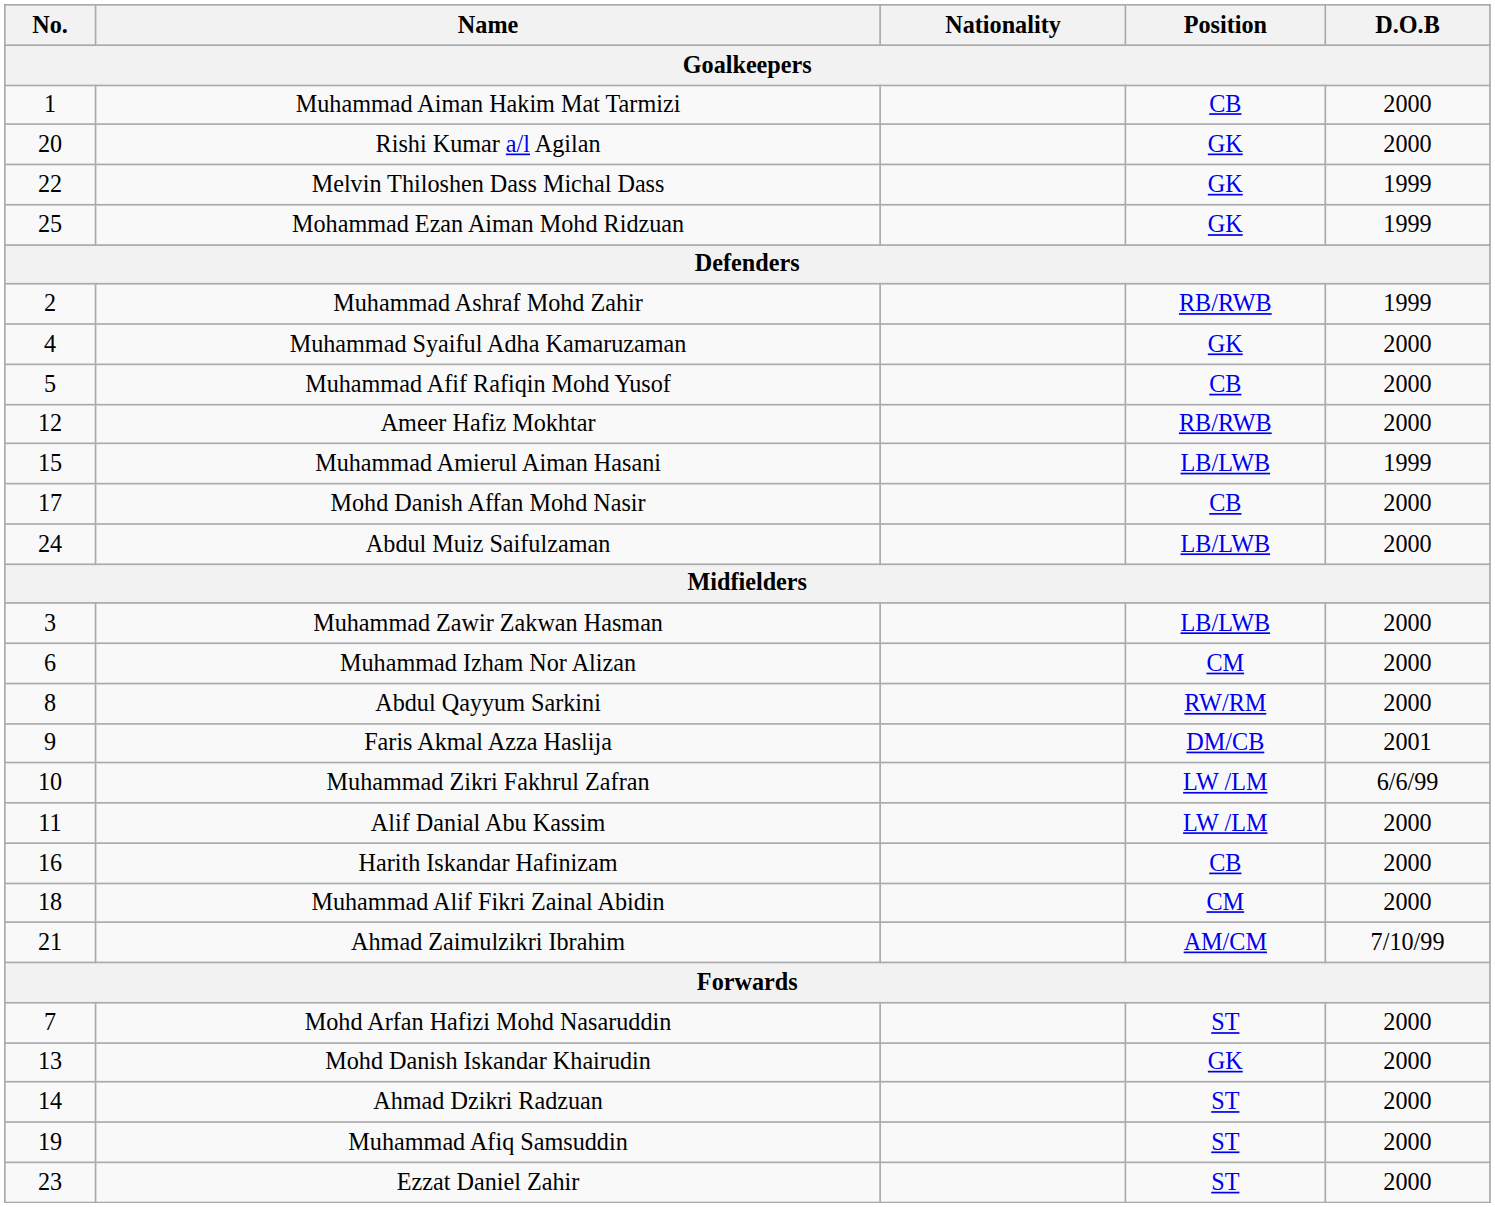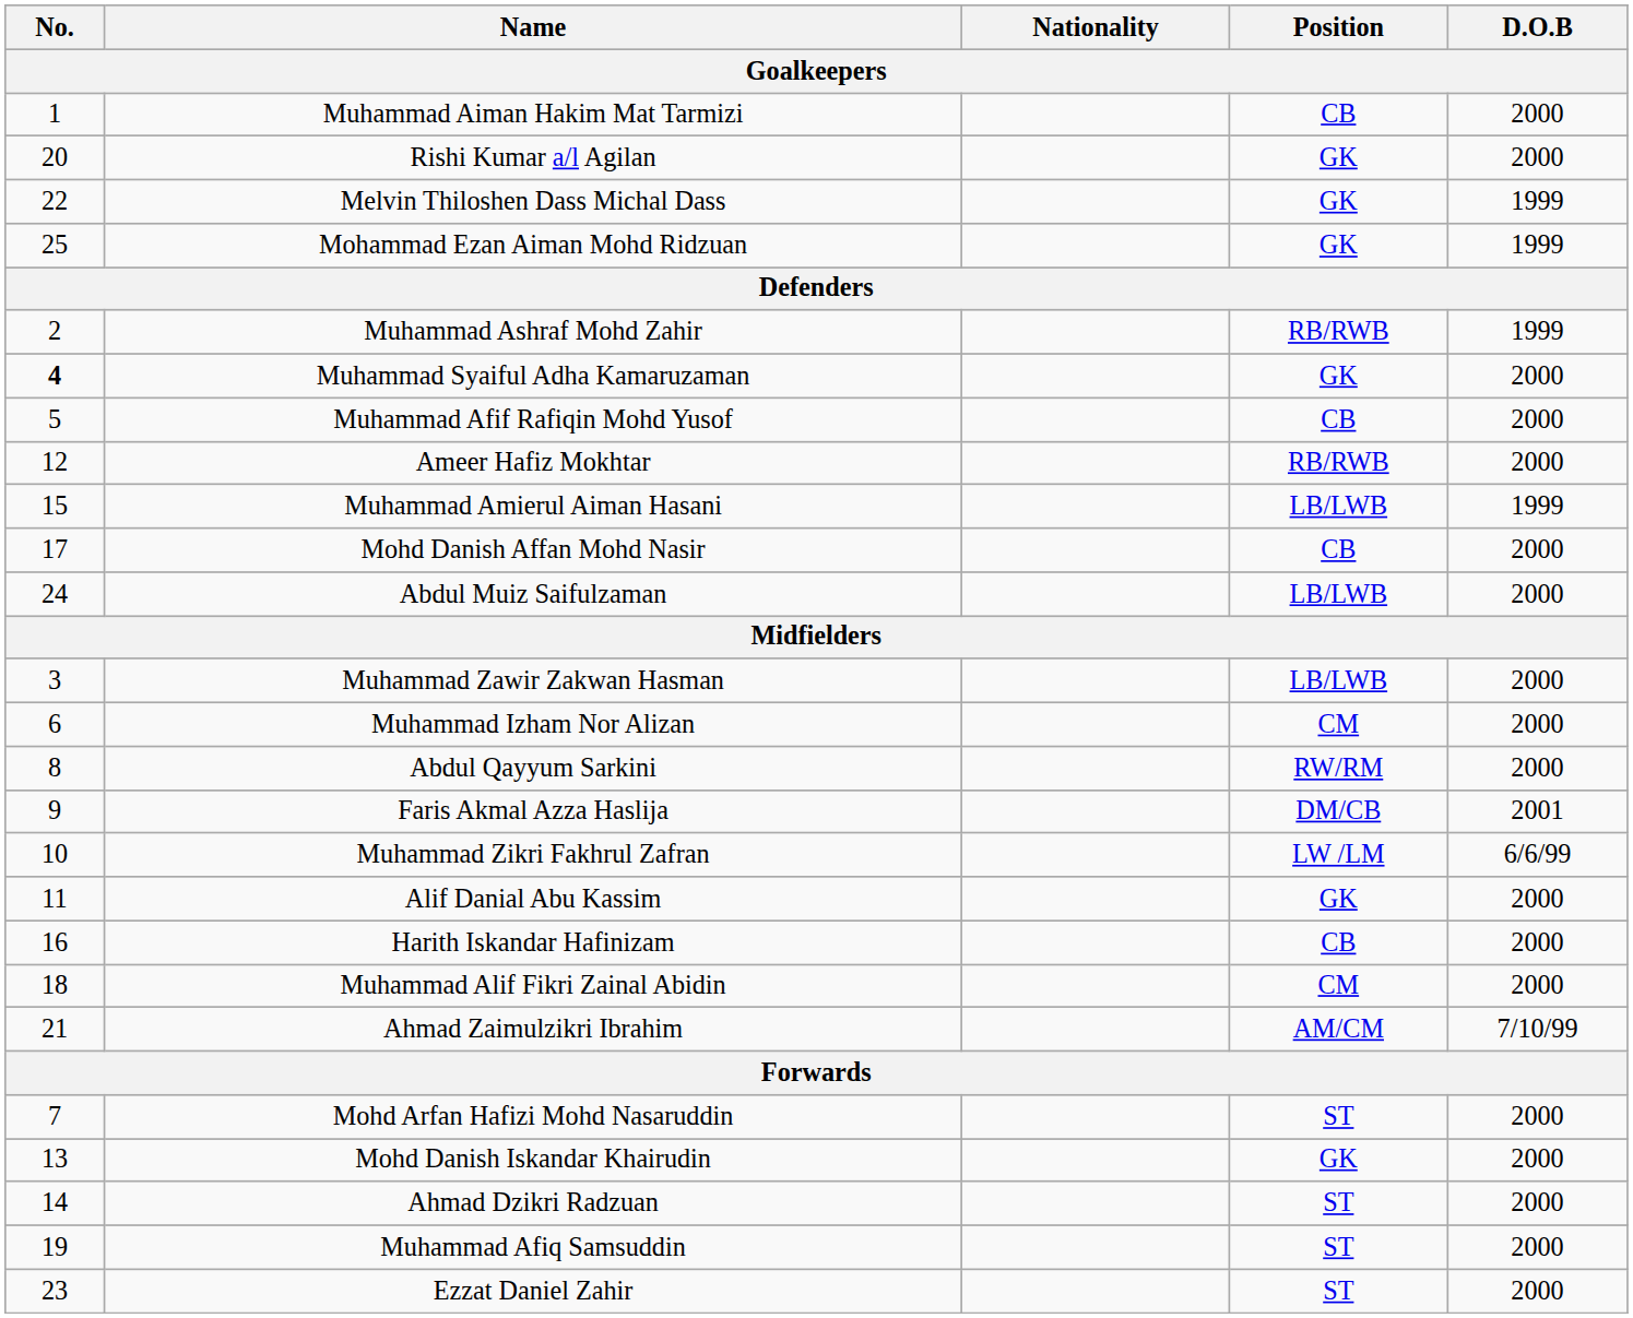Muhammad Syaiful Adha Kamaruzaman | No.: normal -> bold
Alif Danial Abu Kassim | Position: LW /LM -> GK
